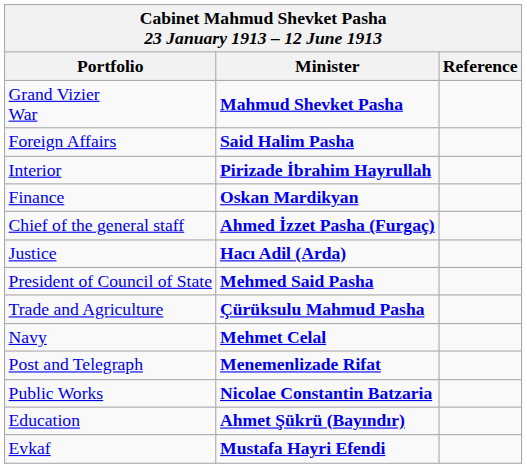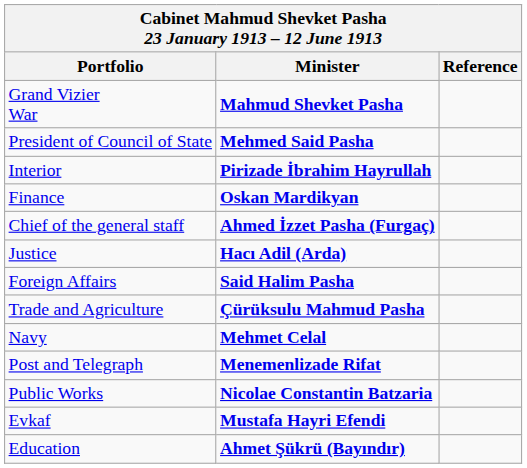rows swapped: Foreign Affairs <-> President of Council of State
rows swapped: Education <-> Evkaf
